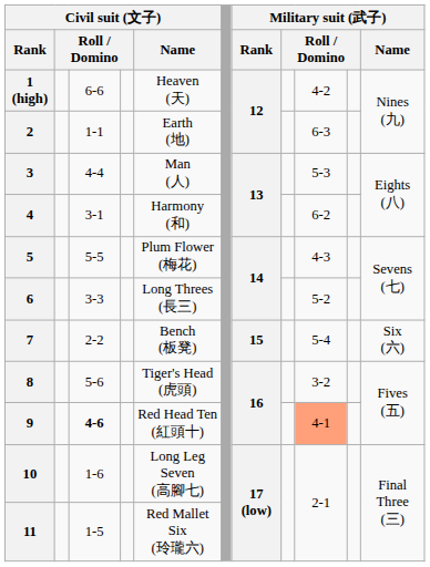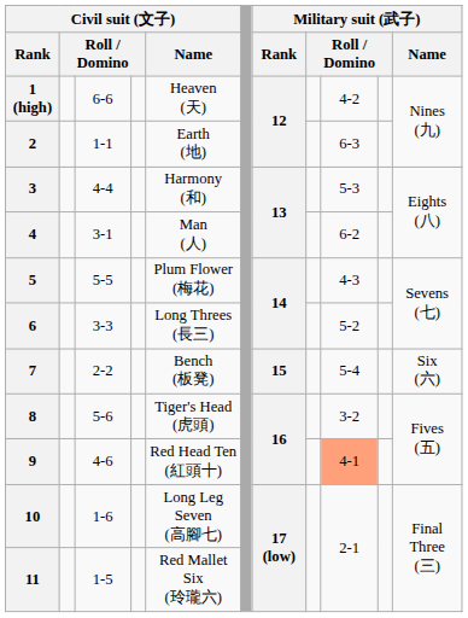3 | Civil suit (文子) / Name: Man (人) -> Harmony (和)
4 | Civil suit (文子) / Name: Harmony (和) -> Man (人)
9 | column 3: bold -> normal
